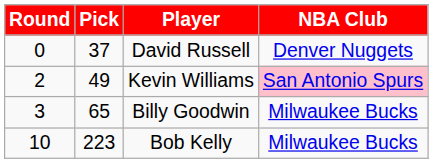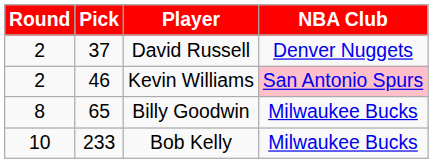David Russell | Round: 0 -> 2
Kevin Williams | Pick: 49 -> 46
Billy Goodwin | Round: 3 -> 8
Bob Kelly | Pick: 223 -> 233
